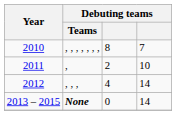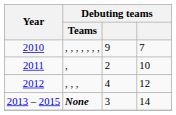2010 | column 3: 8 -> 9
2012 | column 4: 14 -> 12
2013 – 2015 | column 3: 0 -> 3
